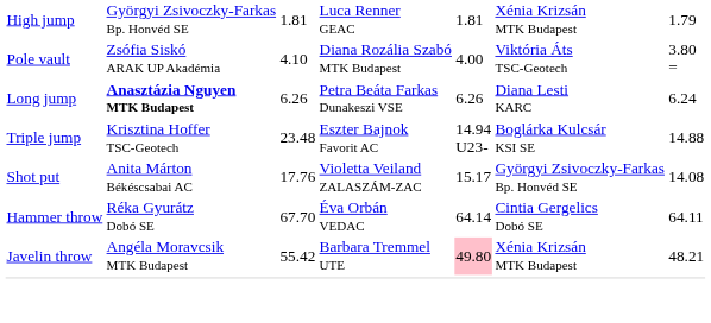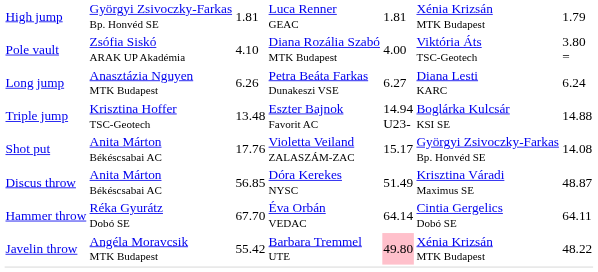Long jump | column 2: bold -> normal
Long jump | column 5: 6.26 -> 6.27
Triple jump | column 3: 23.48 -> 13.48
+ row: Discus throw | Anita Márton Békéscsabai AC | 56.85 | Dóra Kerekes NYSC | 51.49 | Krisztina Váradi Maximus SE | 48.87
Javelin throw | column 7: 48.21 -> 48.22
